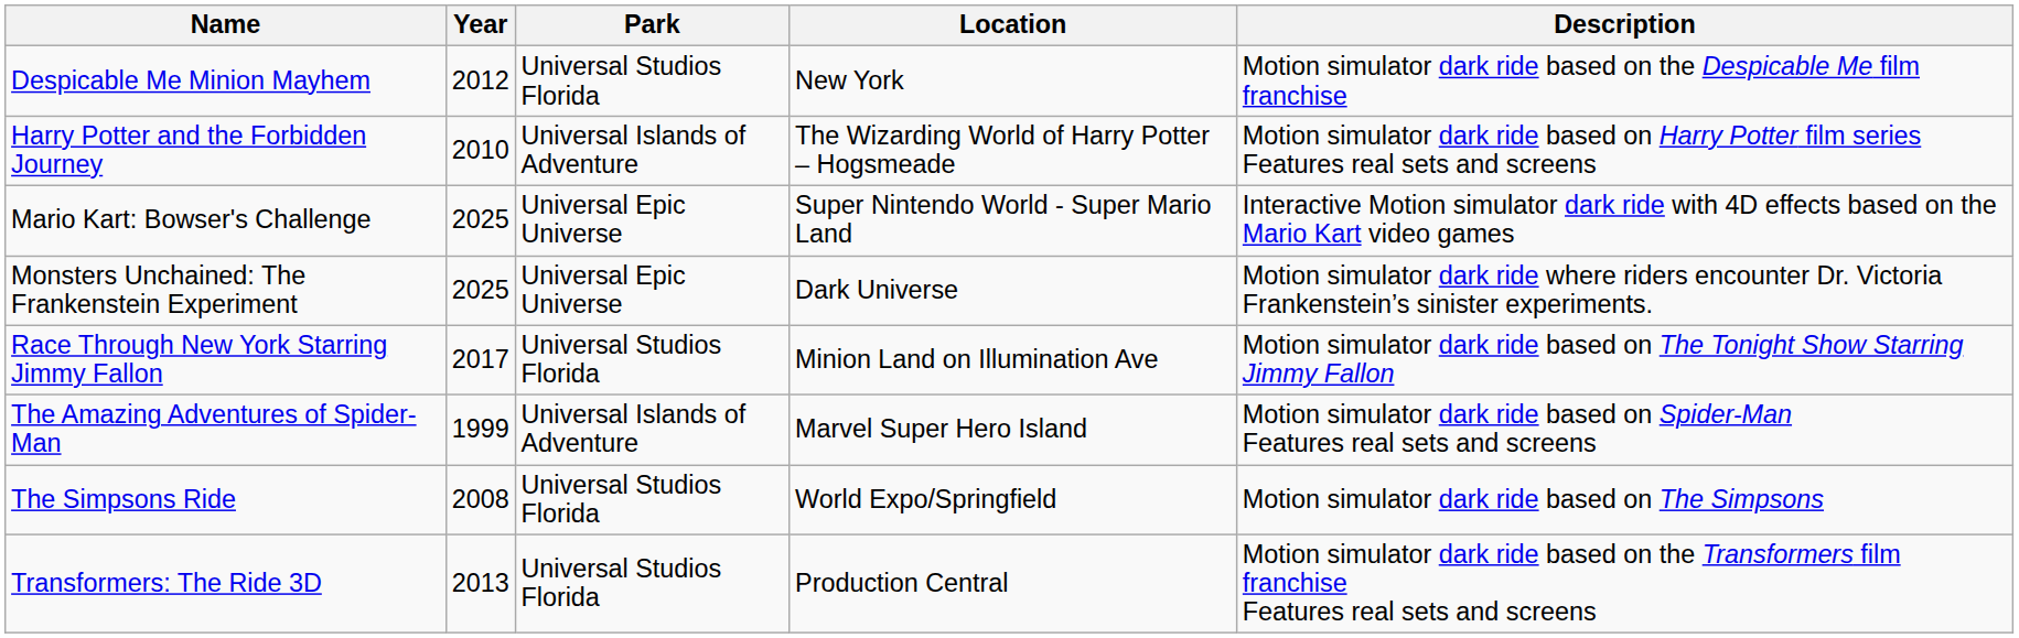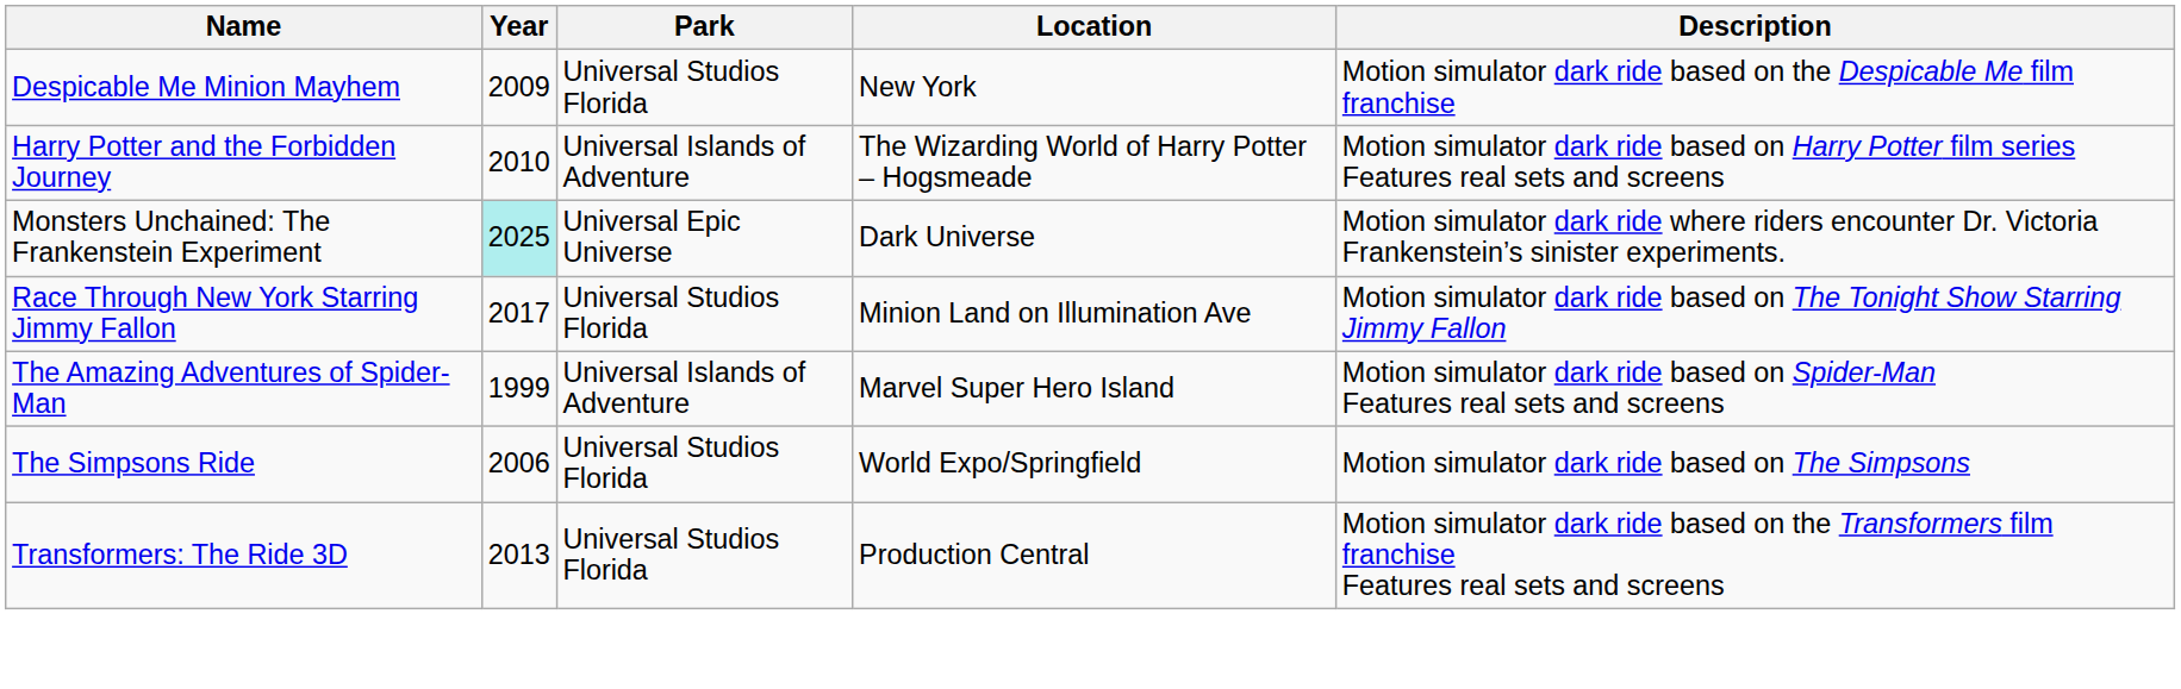Despicable Me Minion Mayhem | Year: 2012 -> 2009
- row: Mario Kart: Bowser's Challenge | 2025 | Universal Epic Universe | Super Nintendo World - Super Mario Land | Interactive Motion simulator dark ride with 4D effects based on the Mario Kart video games
Monsters Unchained: The Frankenstein Experiment | Year: no background -> paleturquoise background
The Simpsons Ride | Year: 2008 -> 2006
